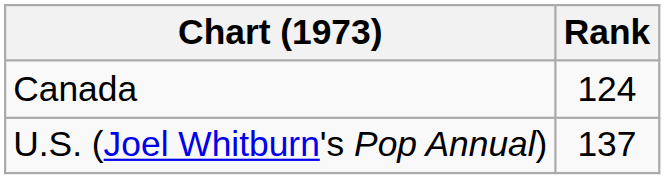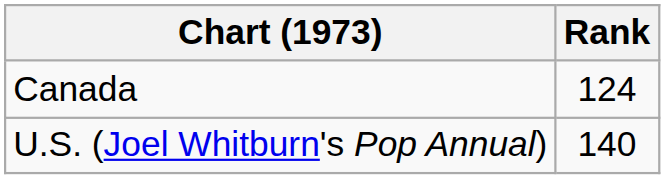U.S. (Joel Whitburn's Pop Annual) | Rank: 137 -> 140
